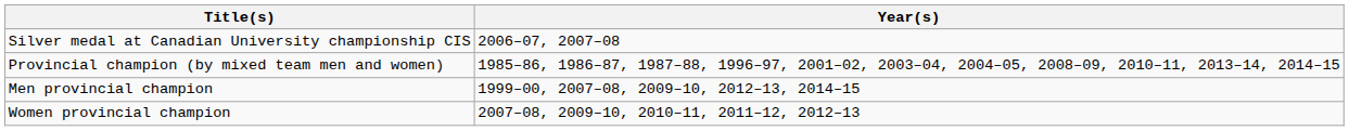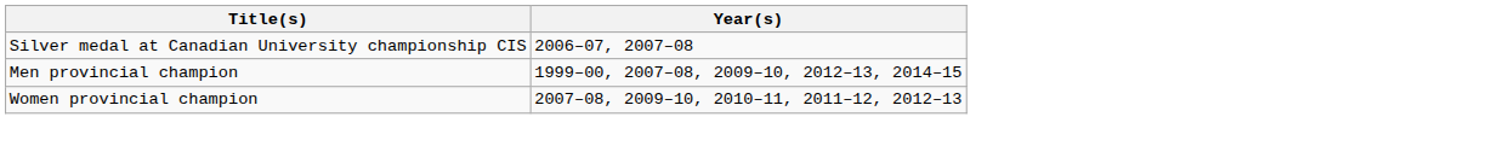- row: Provincial champion (by mixed team men and women) | 1985–86, 1986–87, 1987–88, 1996–97, 2001–02, 2003–04, 2004–05, 2008–09, 2010–11, 2013–14, 2014–15
